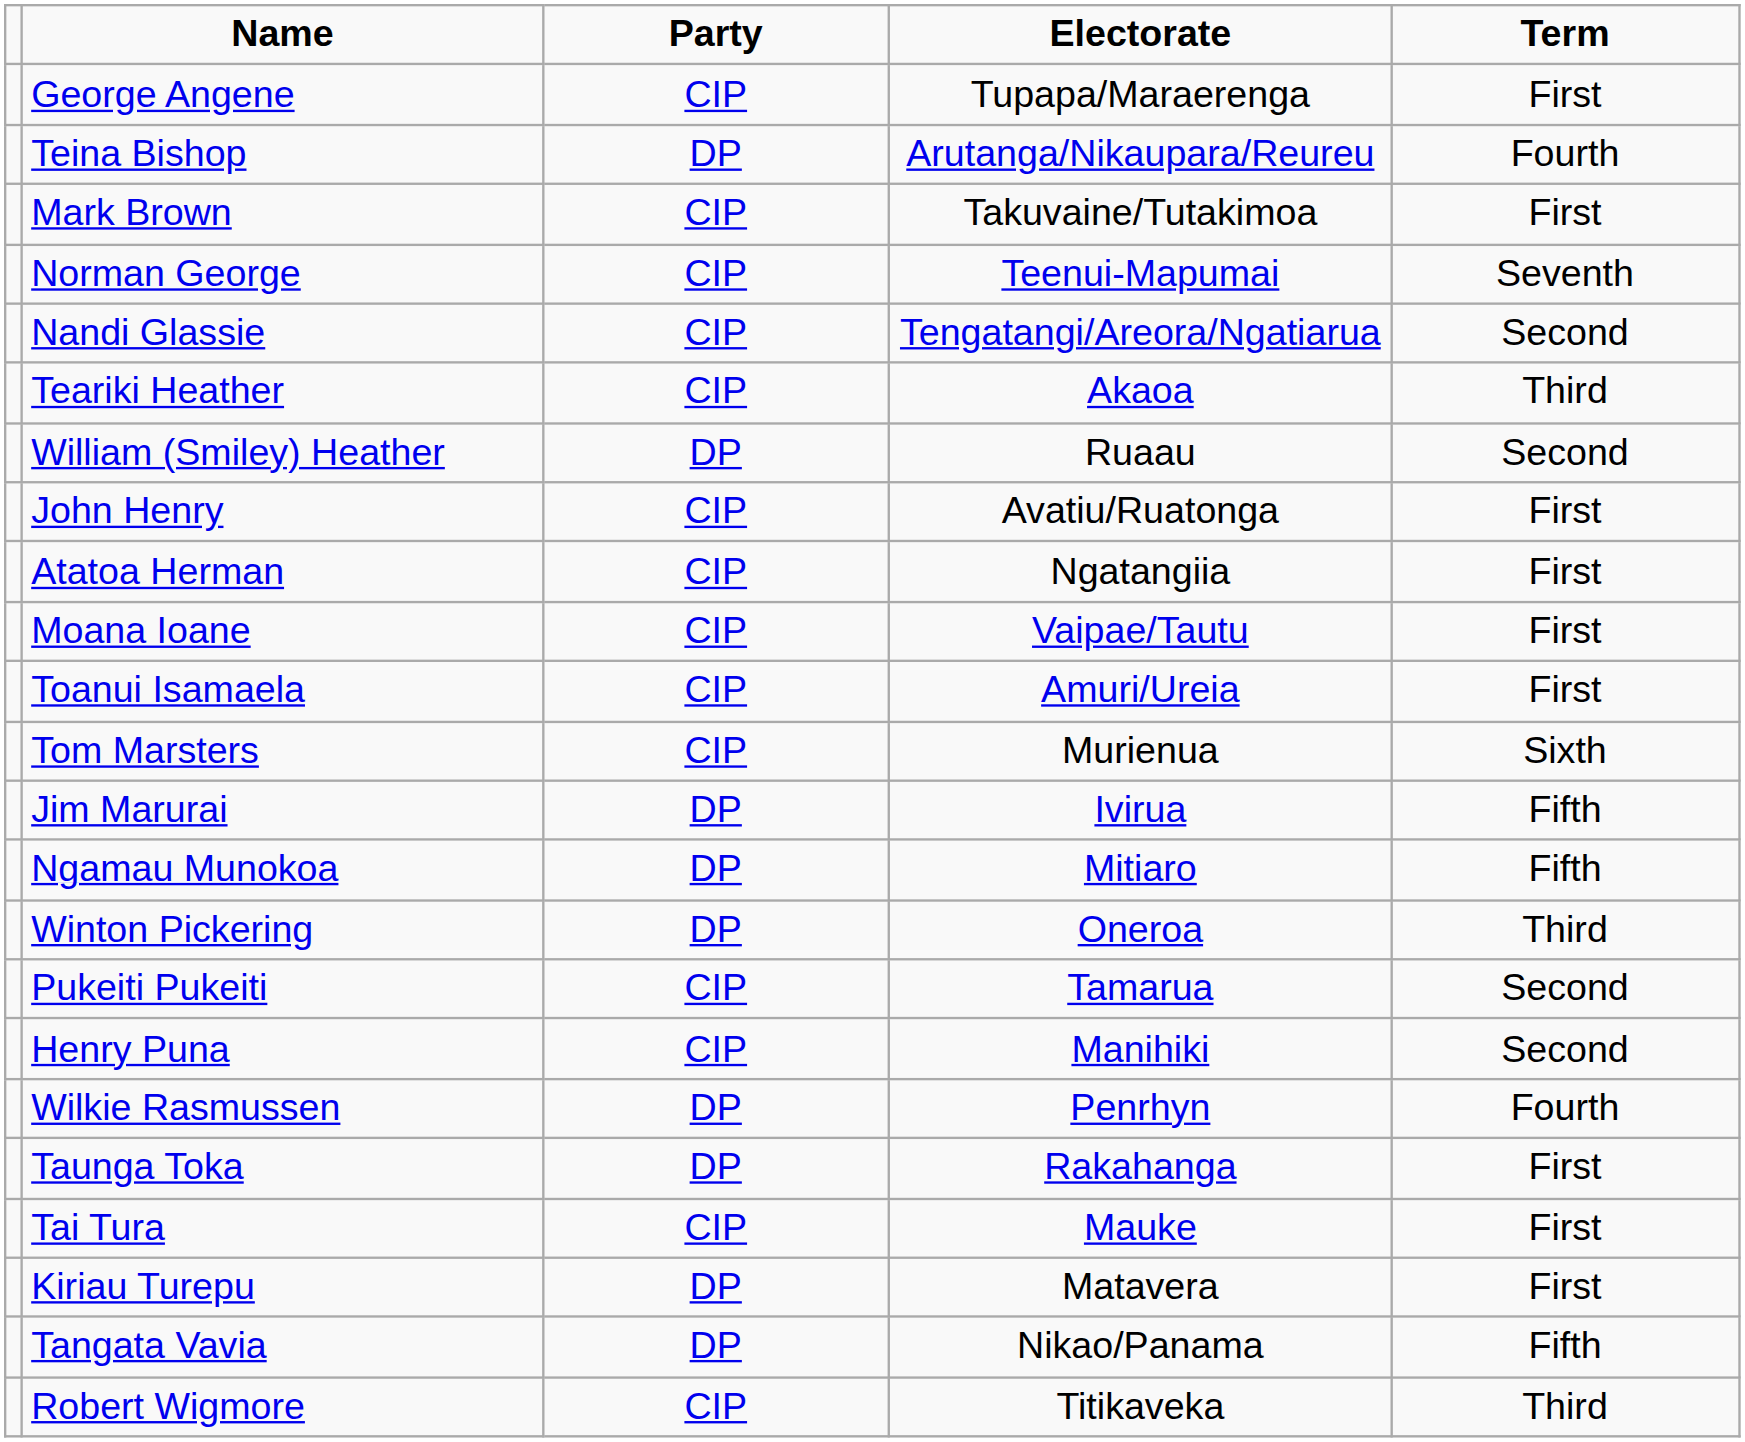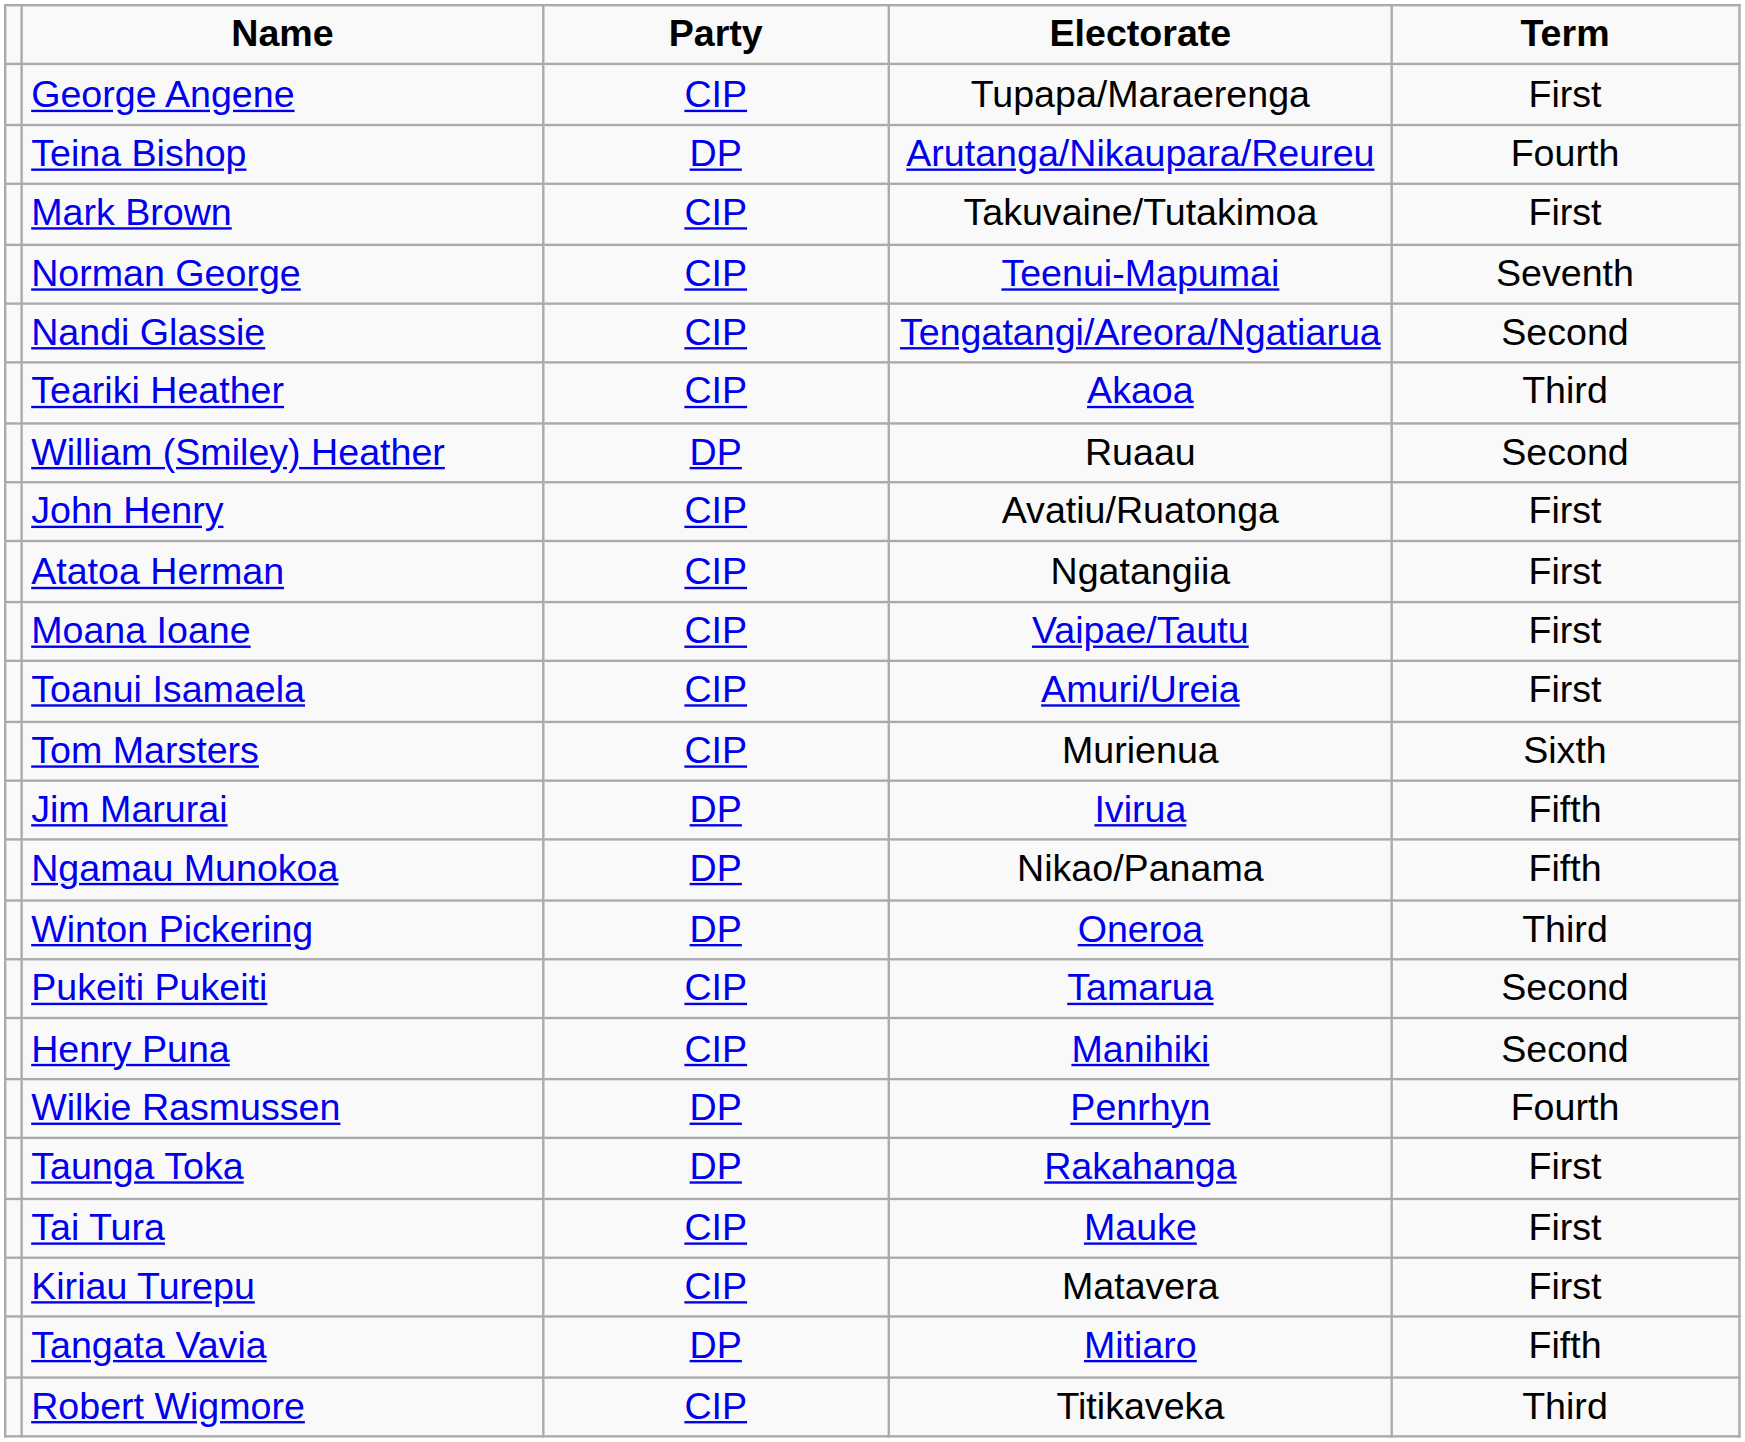Ngamau Munokoa | Electorate: Mitiaro -> Nikao/Panama
Kiriau Turepu | Party: DP -> CIP
Tangata Vavia | Electorate: Nikao/Panama -> Mitiaro
